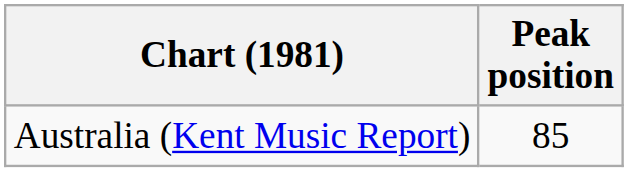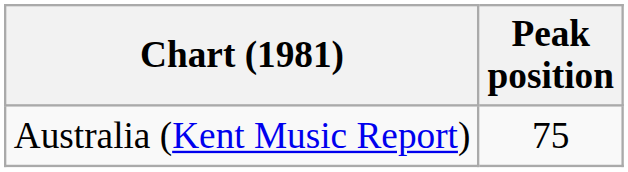Australia (Kent Music Report) | Peak position: 85 -> 75
